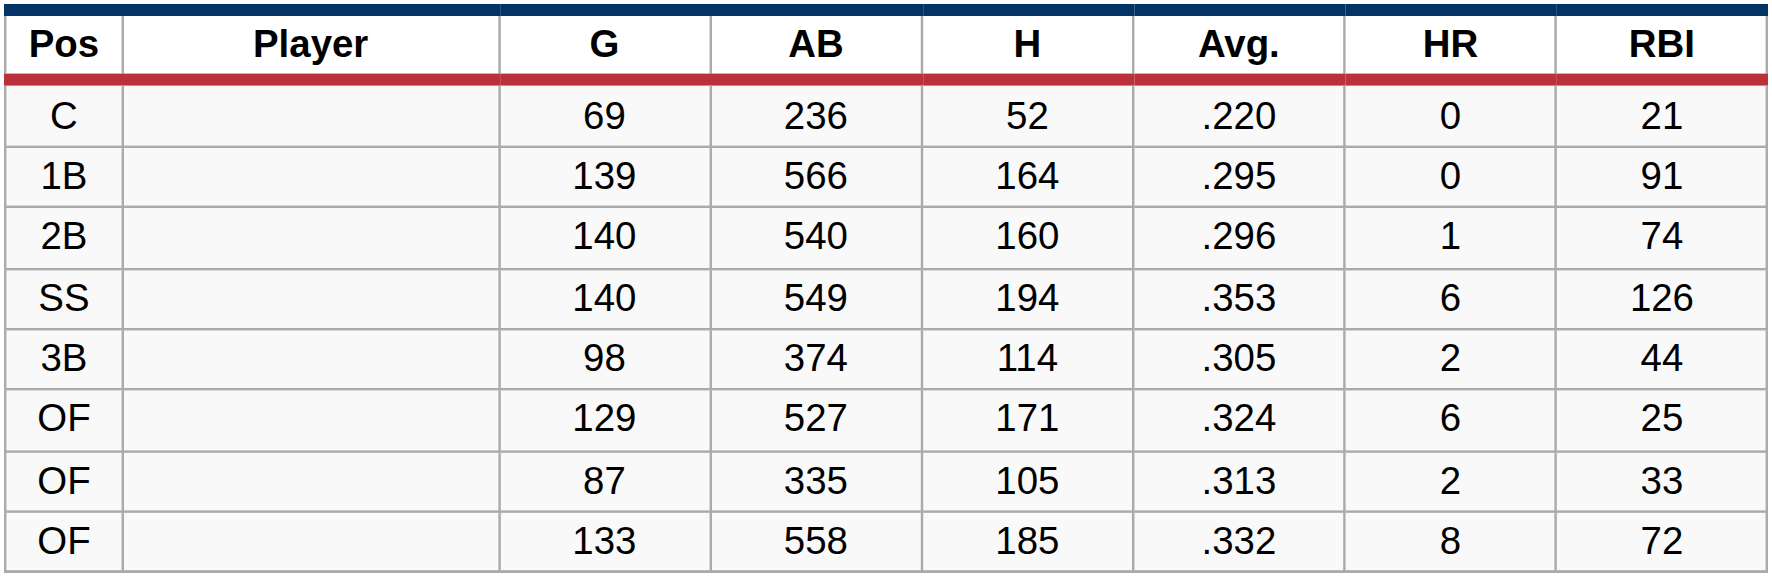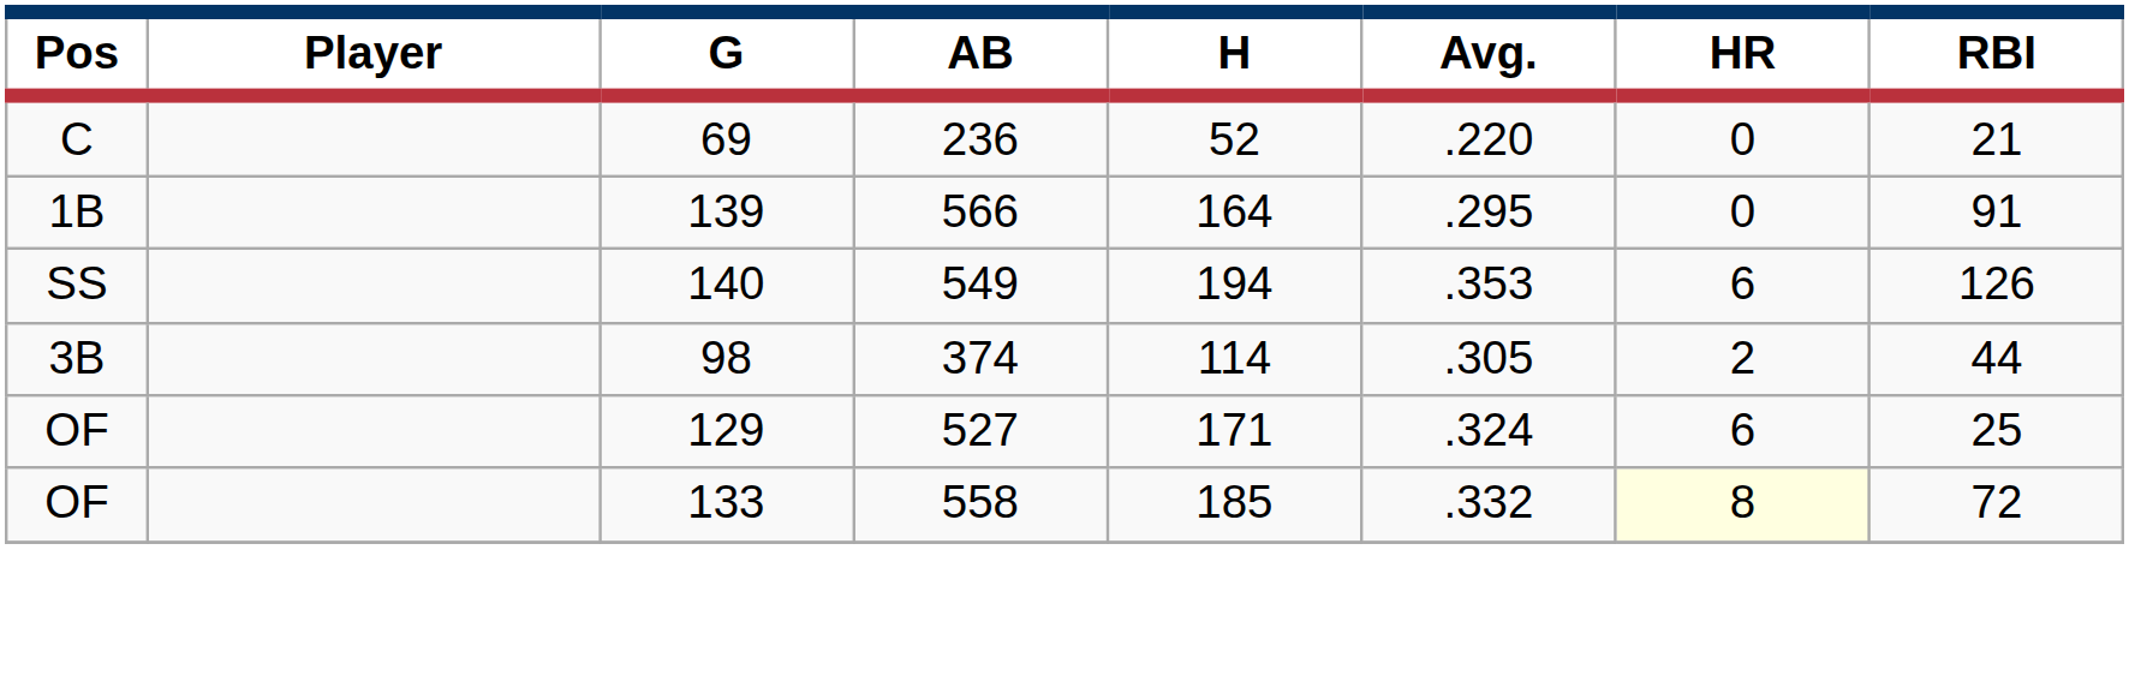- row: 2B | 140 | 540 | 160 | .296 | 1 | 74
- row: OF | 87 | 335 | 105 | .313 | 2 | 33
558 | HR: no background -> lightyellow background
